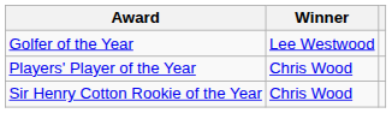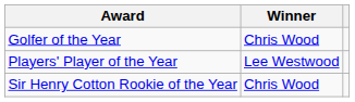Golfer of the Year | Winner: Lee Westwood -> Chris Wood
Players' Player of the Year | Winner: Chris Wood -> Lee Westwood
